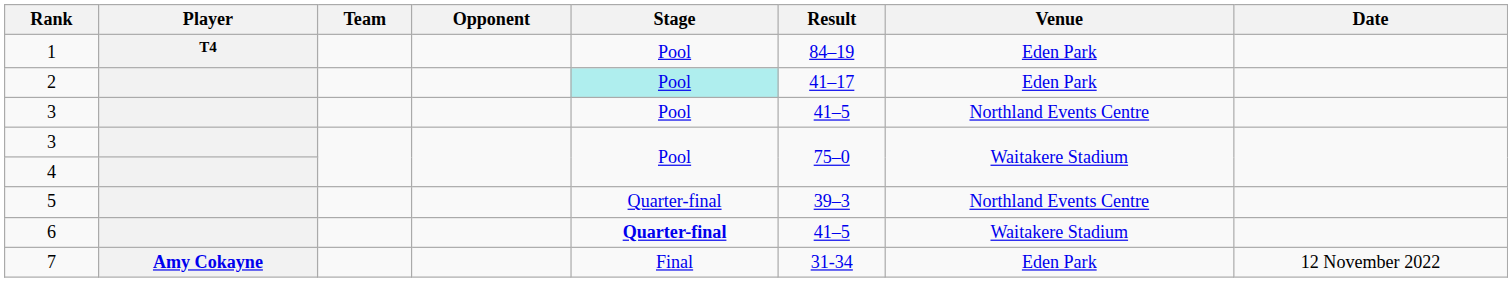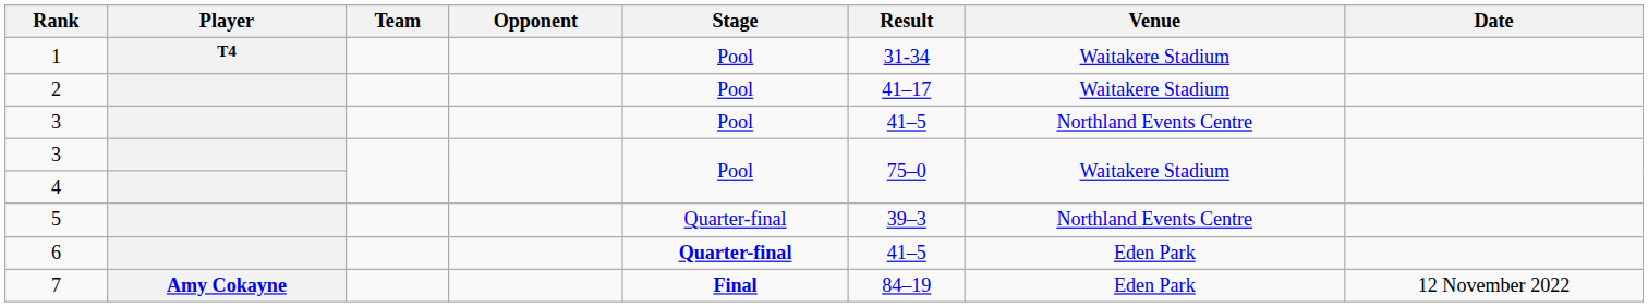1 | Result: 84–19 -> 31-34
1 | Venue: Eden Park -> Waitakere Stadium
2 | Stage: paleturquoise background -> no background
2 | Venue: Eden Park -> Waitakere Stadium
6 | Venue: Waitakere Stadium -> Eden Park
7 | Stage: normal -> bold
7 | Result: 31-34 -> 84–19
